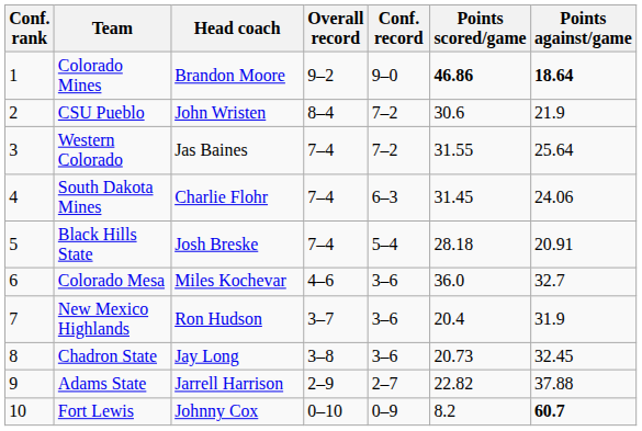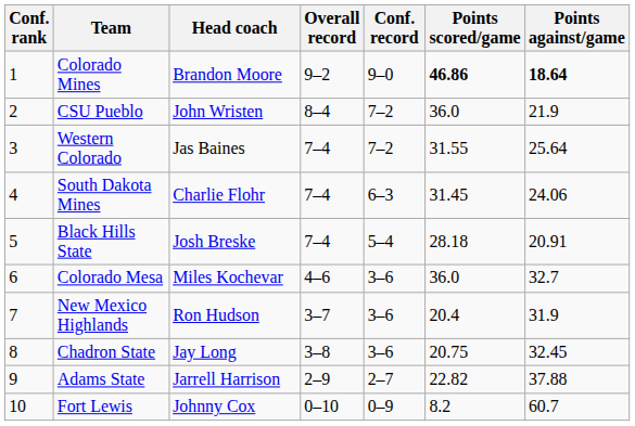CSU Pueblo | Points scored/game: 30.6 -> 36.0
Chadron State | Points scored/game: 20.73 -> 20.75
Fort Lewis | Points against/game: bold -> normal
